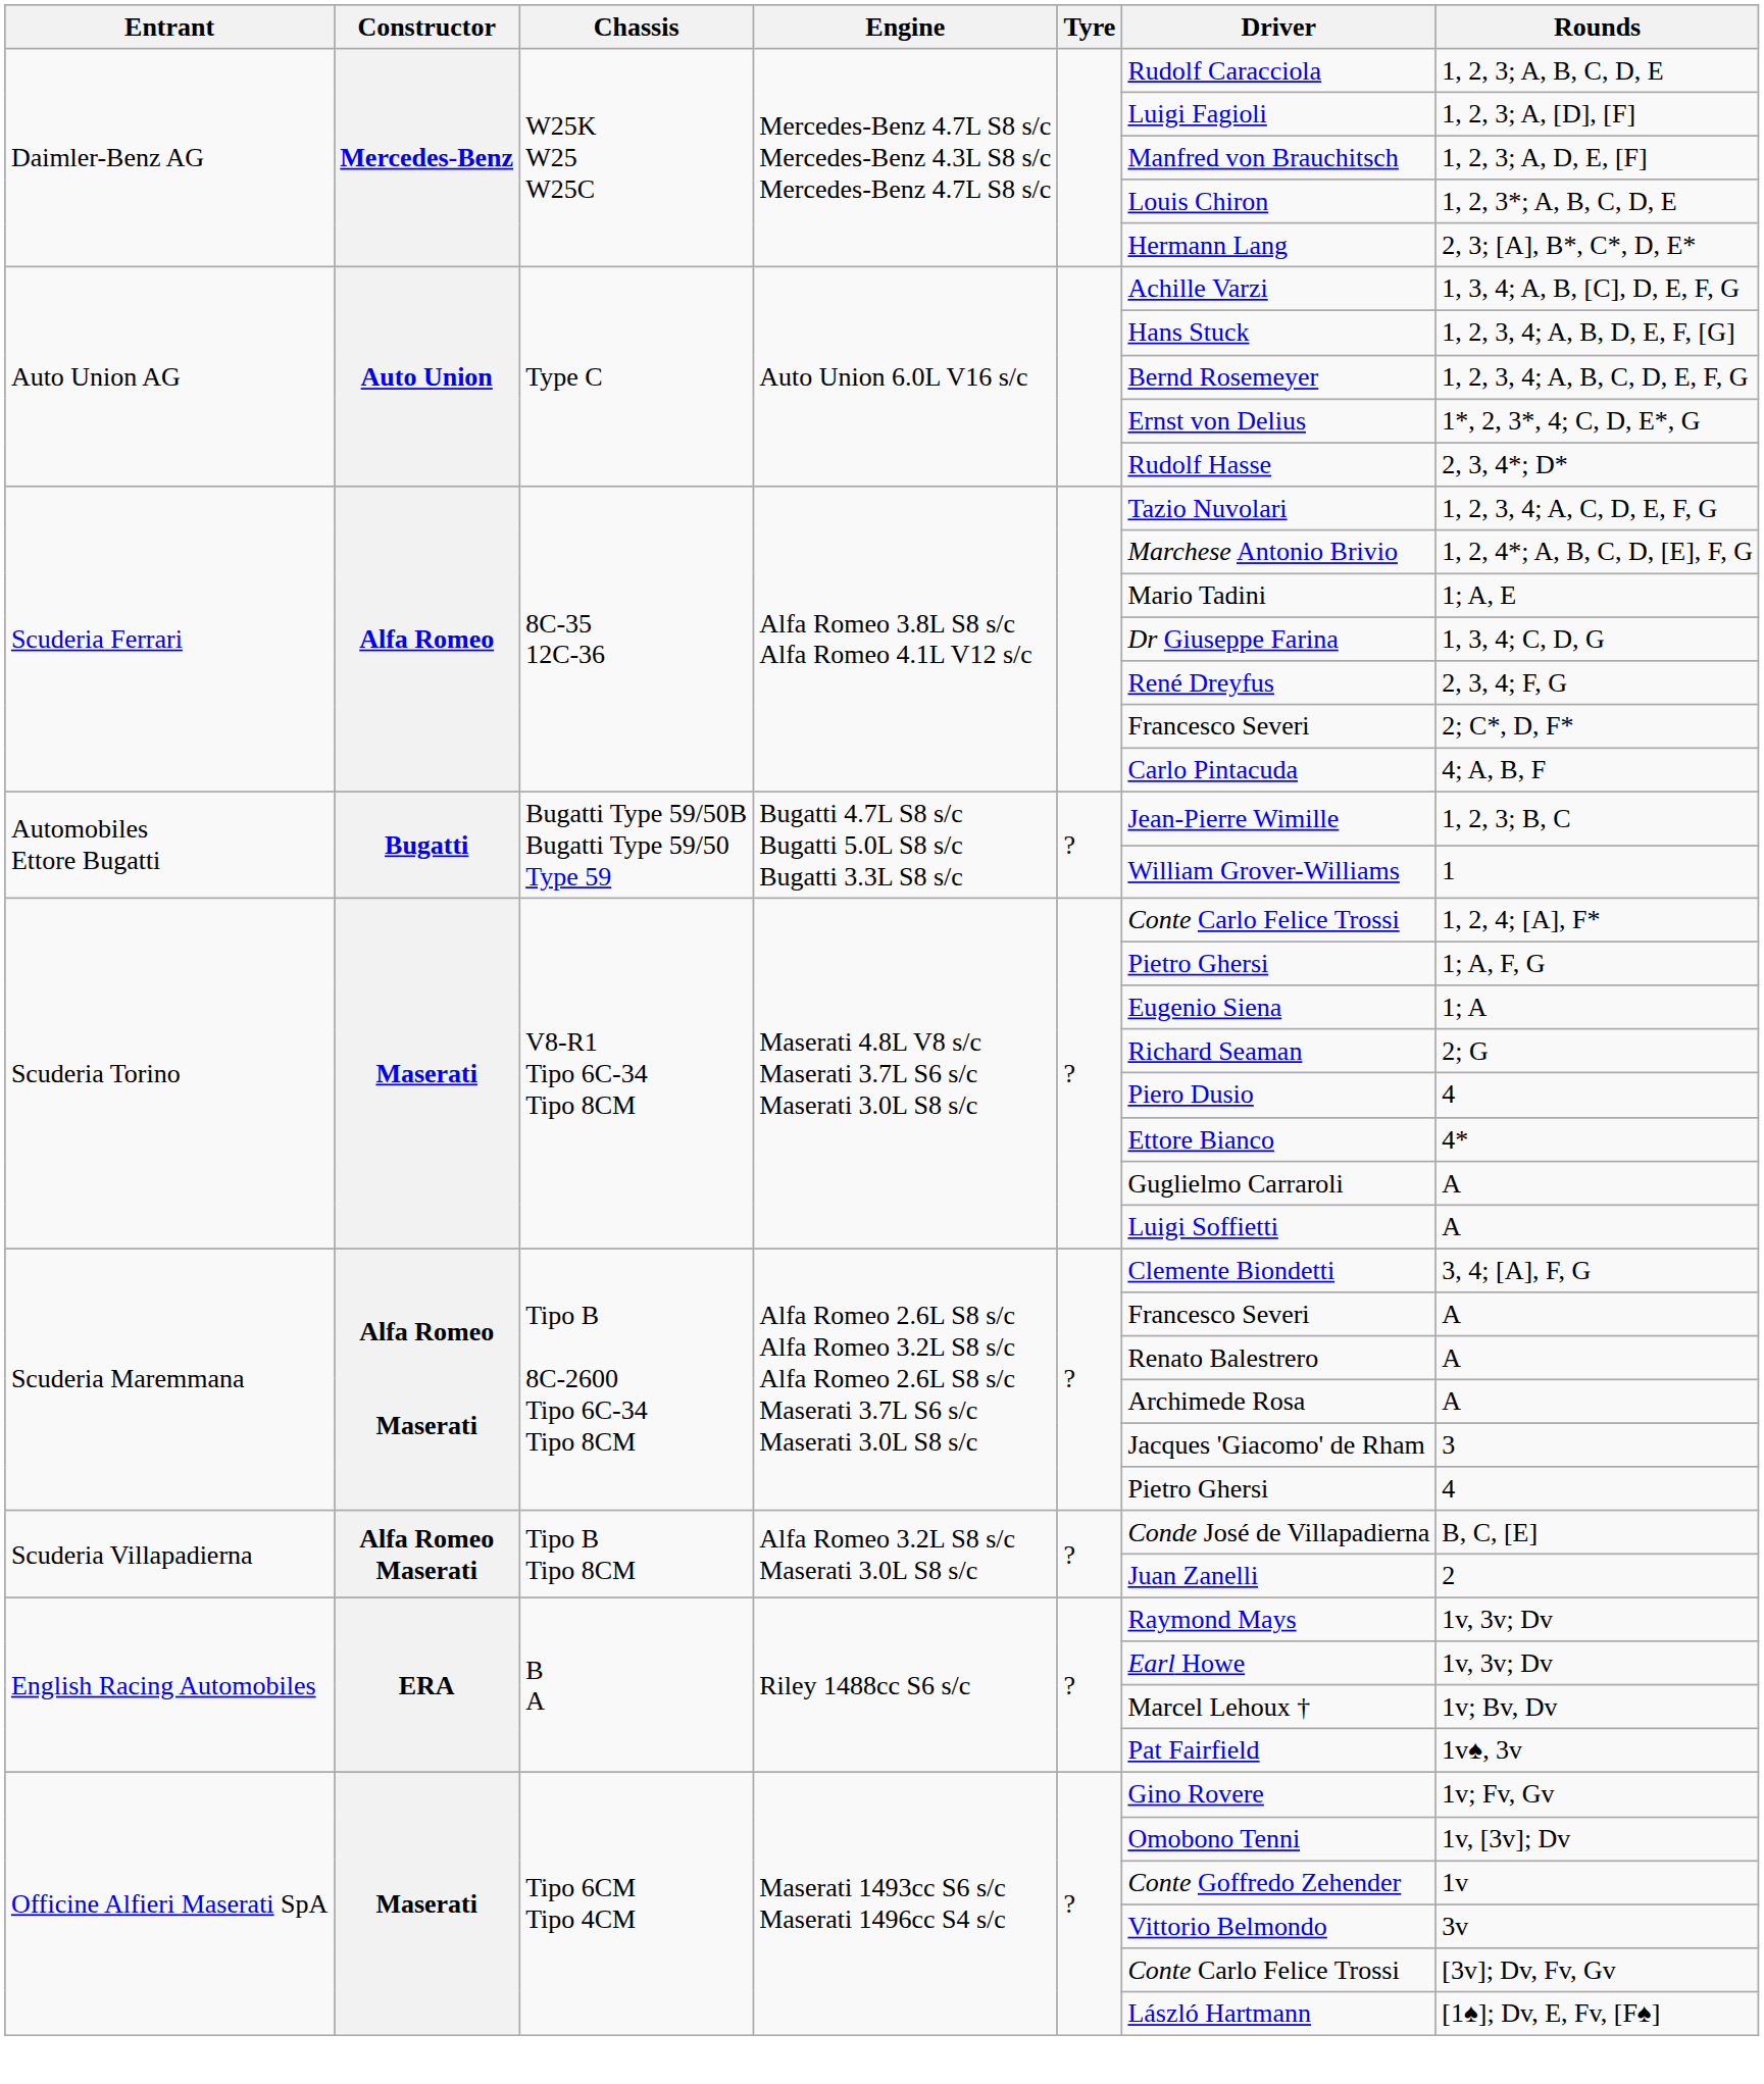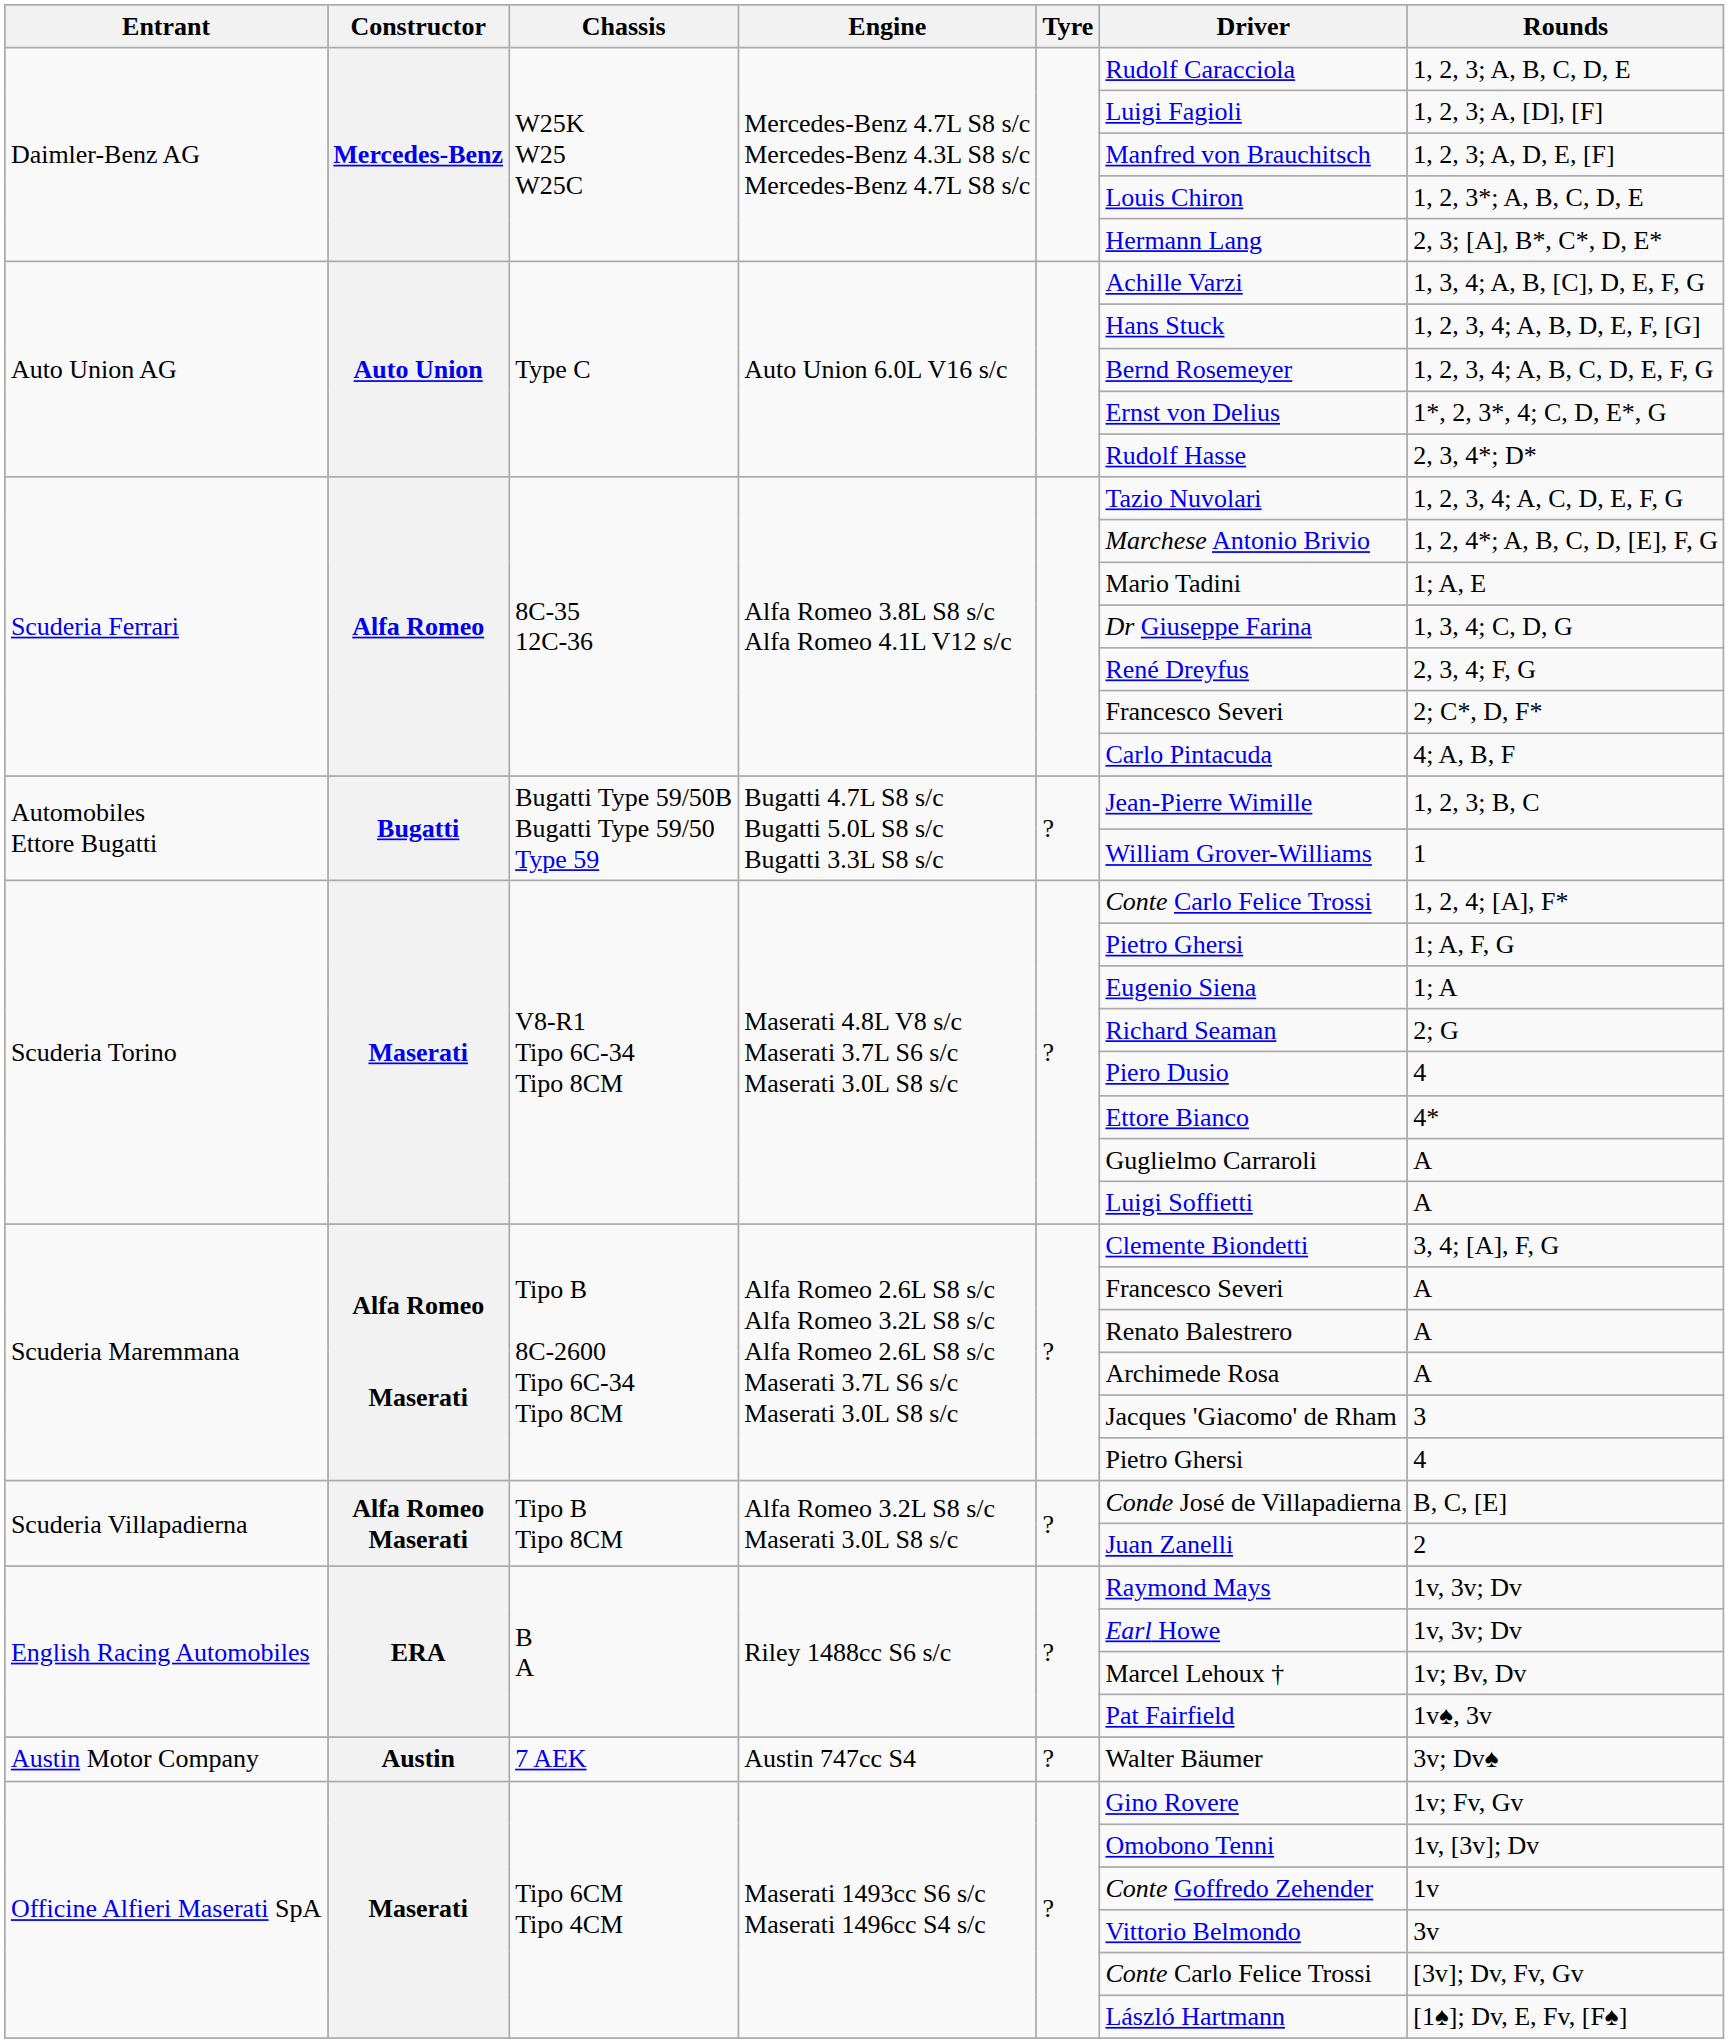+ row: Austin Motor Company | Austin | 7 AEK | Austin 747cc S4 | ? | Walter Bäumer | 3v; Dv♠
